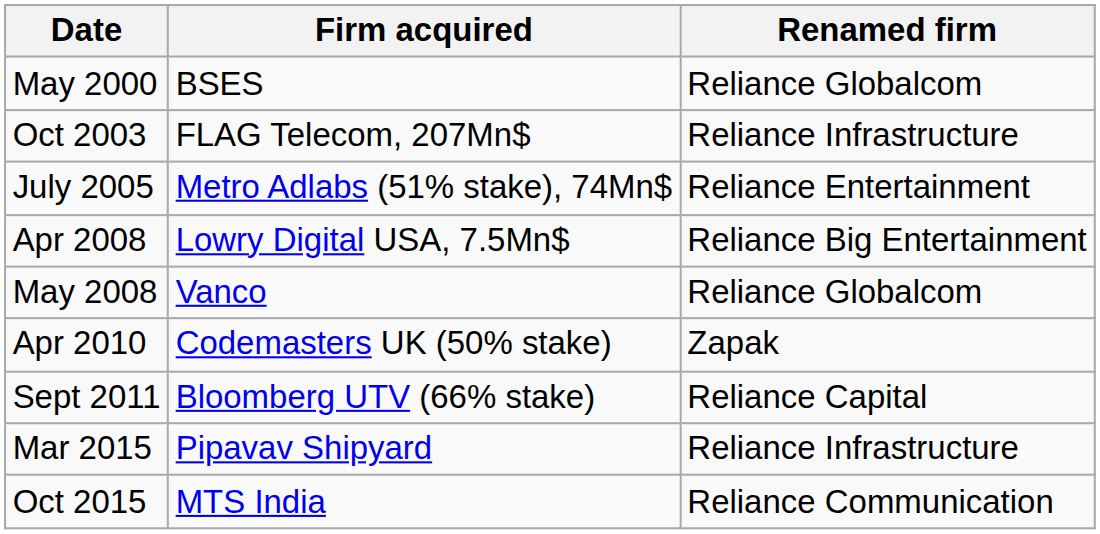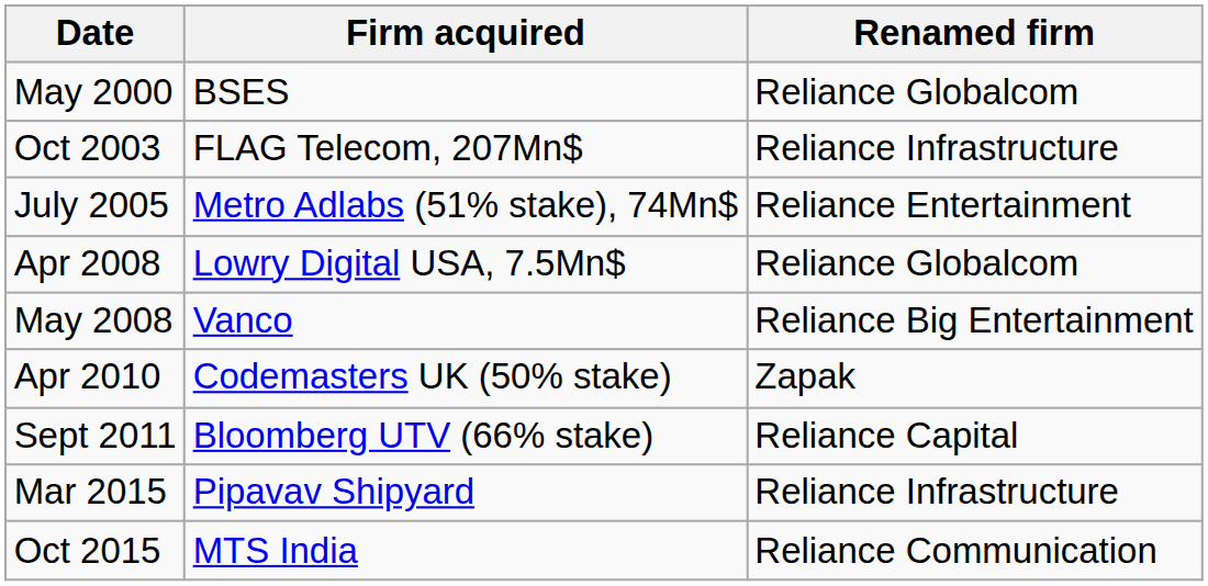Apr 2008 | Renamed firm: Reliance Big Entertainment -> Reliance Globalcom
May 2008 | Renamed firm: Reliance Globalcom -> Reliance Big Entertainment
